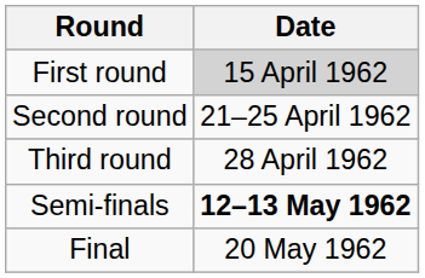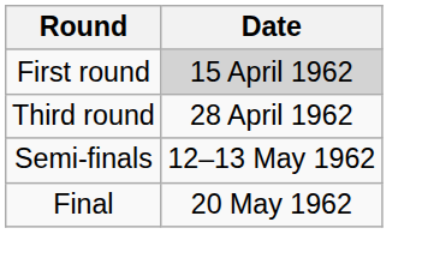- row: Second round | 21–25 April 1962
Semi-finals | Date: bold -> normal
